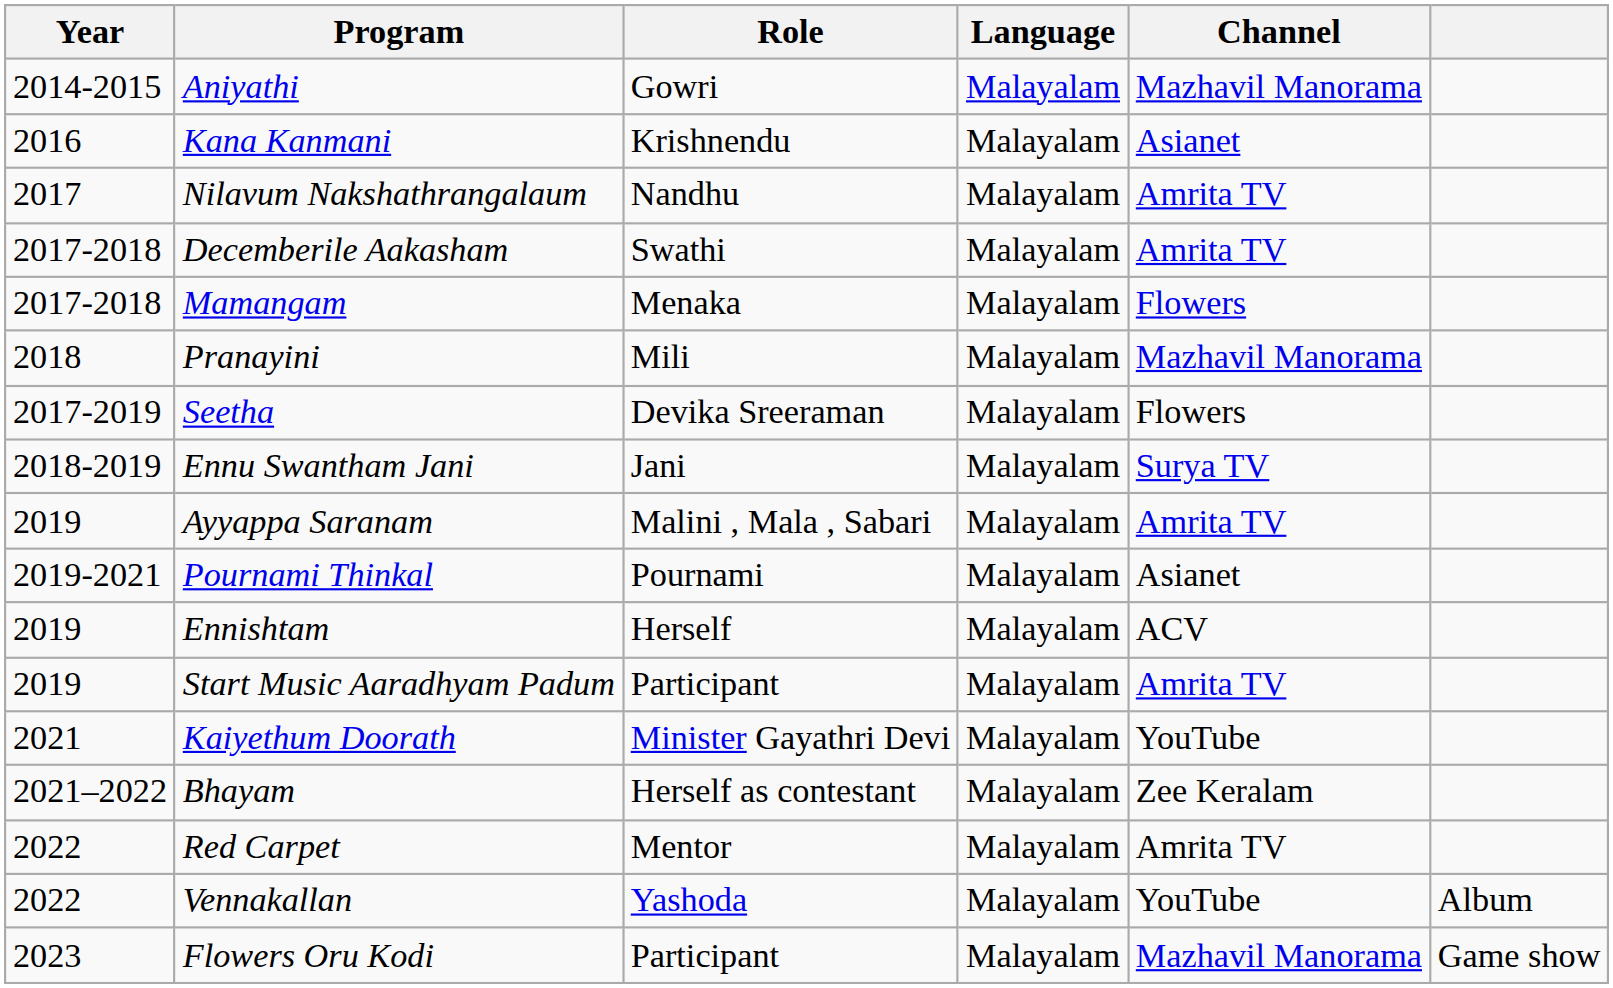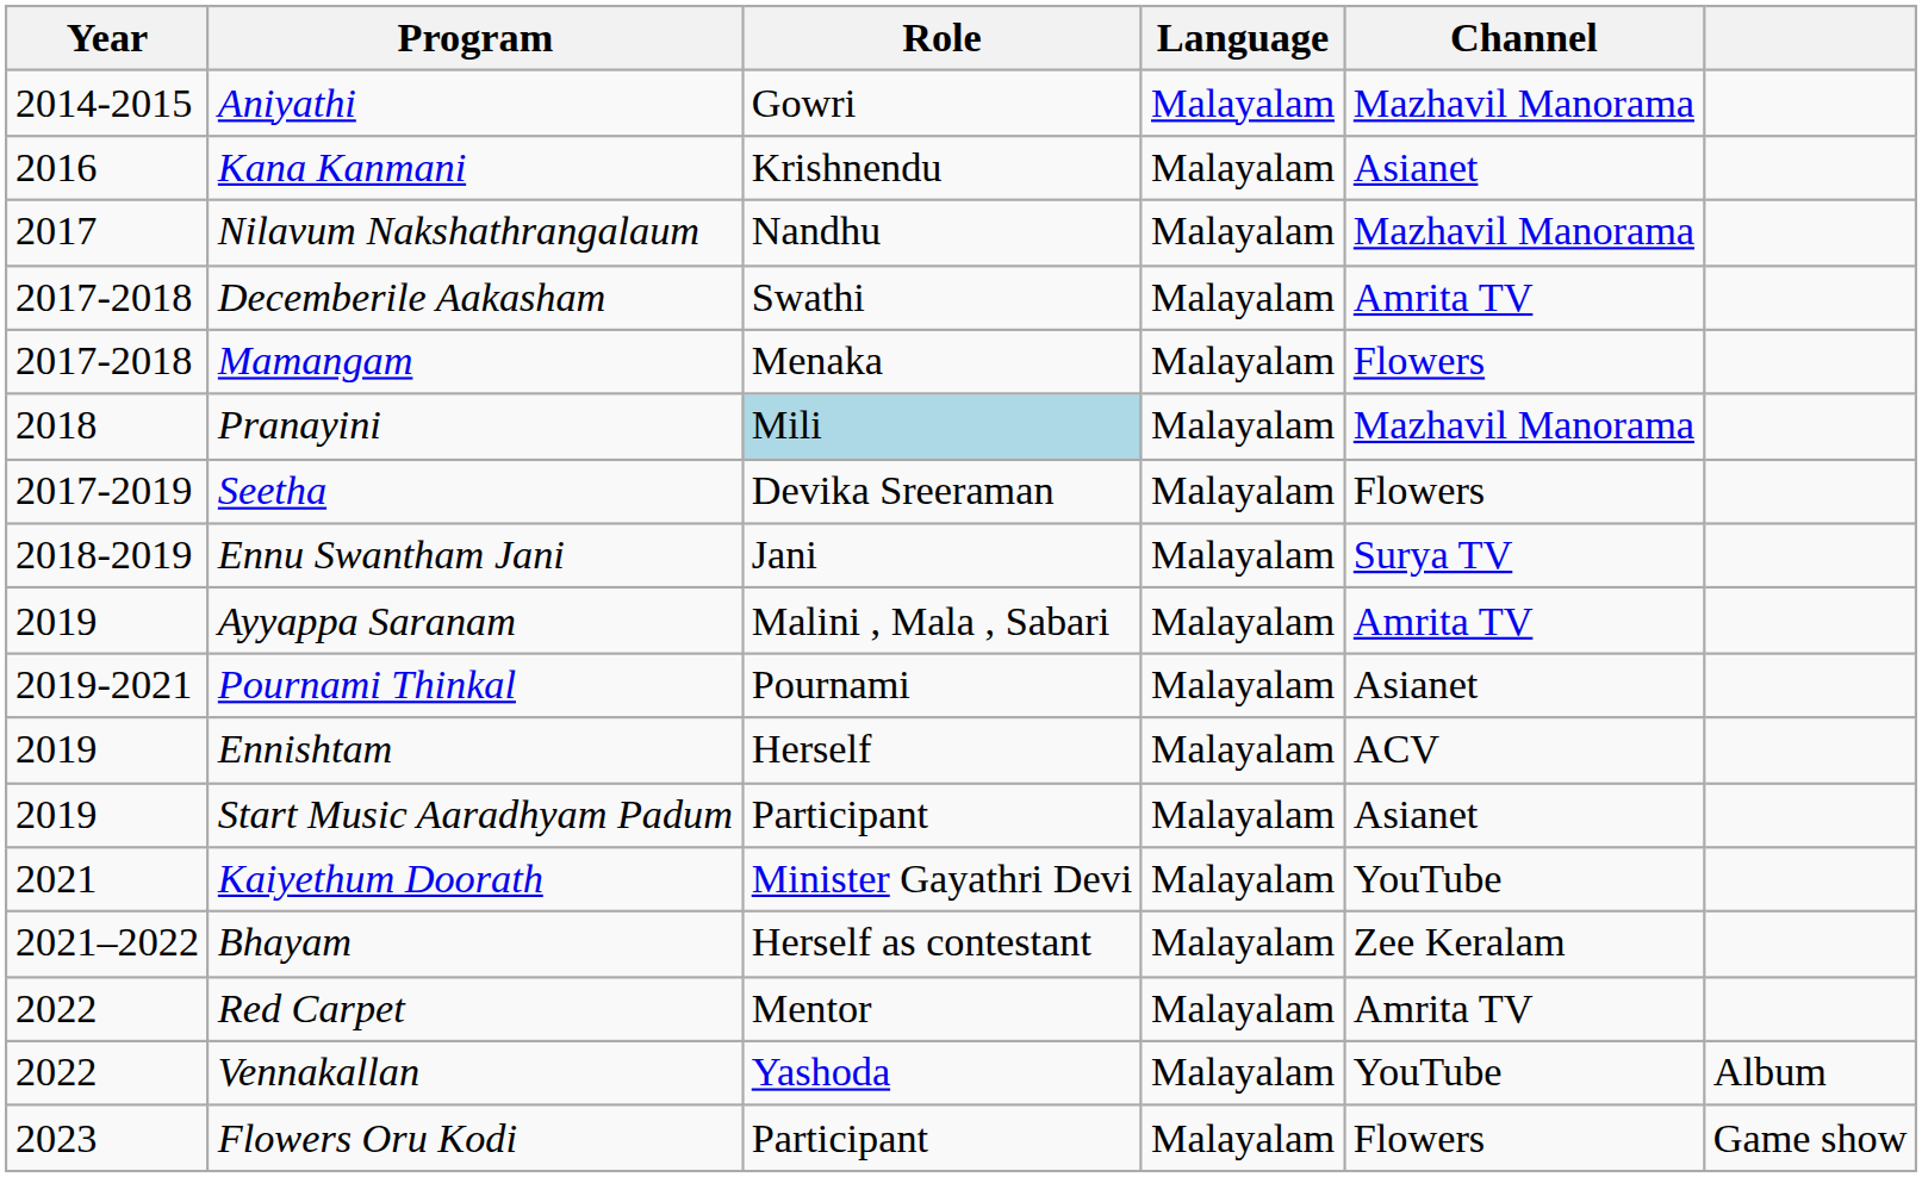Nilavum Nakshathrangalaum | Channel: Amrita TV -> Mazhavil Manorama
Pranayini | Role: no background -> lightblue background
Start Music Aaradhyam Padum | Channel: Amrita TV -> Asianet
Flowers Oru Kodi | Channel: Mazhavil Manorama -> Flowers
